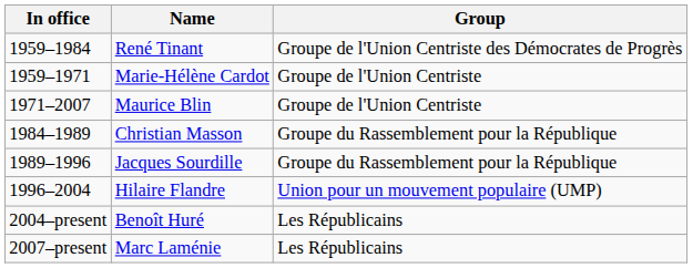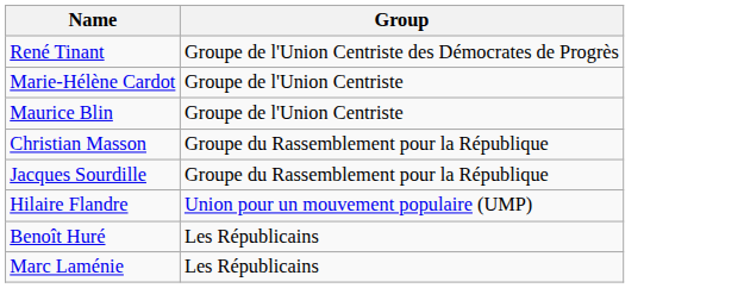- column: In office | 1959–1984 | 1959–1971 | 1971–2007 | 1984–1989 | 1989–1996 | 1996–2004 | 2004–present | 2007–present
